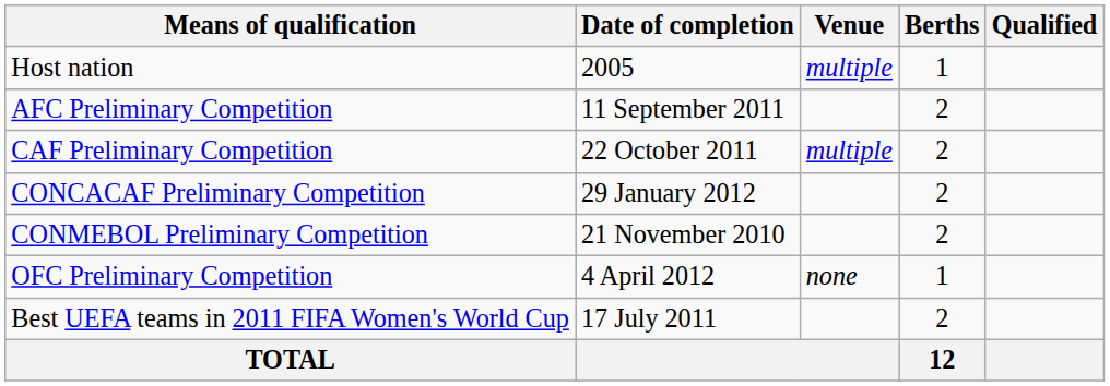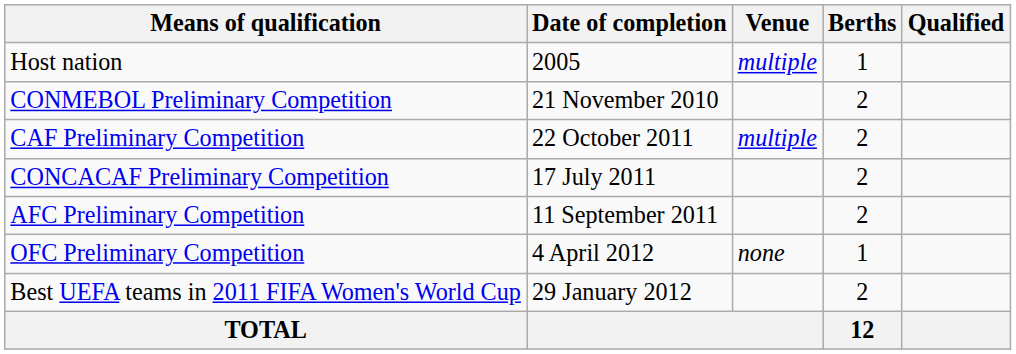rows swapped: AFC Preliminary Competition <-> CONMEBOL Preliminary Competition
CONCACAF Preliminary Competition | Date of completion: 29 January 2012 -> 17 July 2011
Best UEFA teams in 2011 FIFA Women's World Cup | Date of completion: 17 July 2011 -> 29 January 2012
